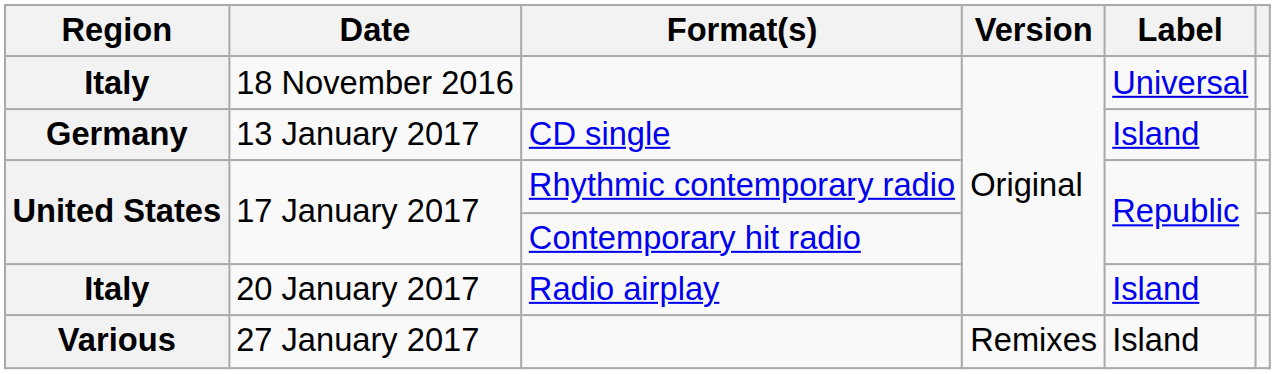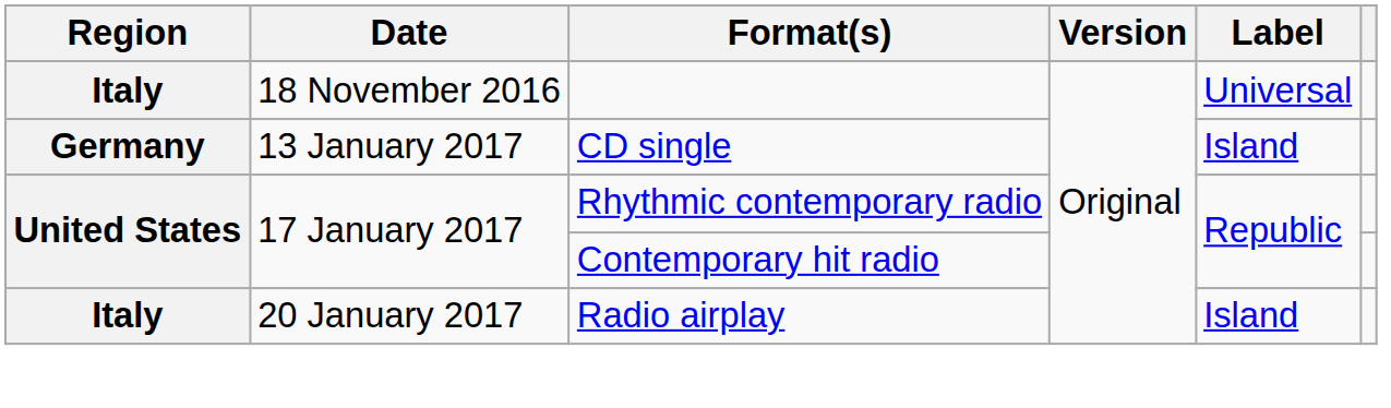- row: Various | 27 January 2017 | Remixes | Island
